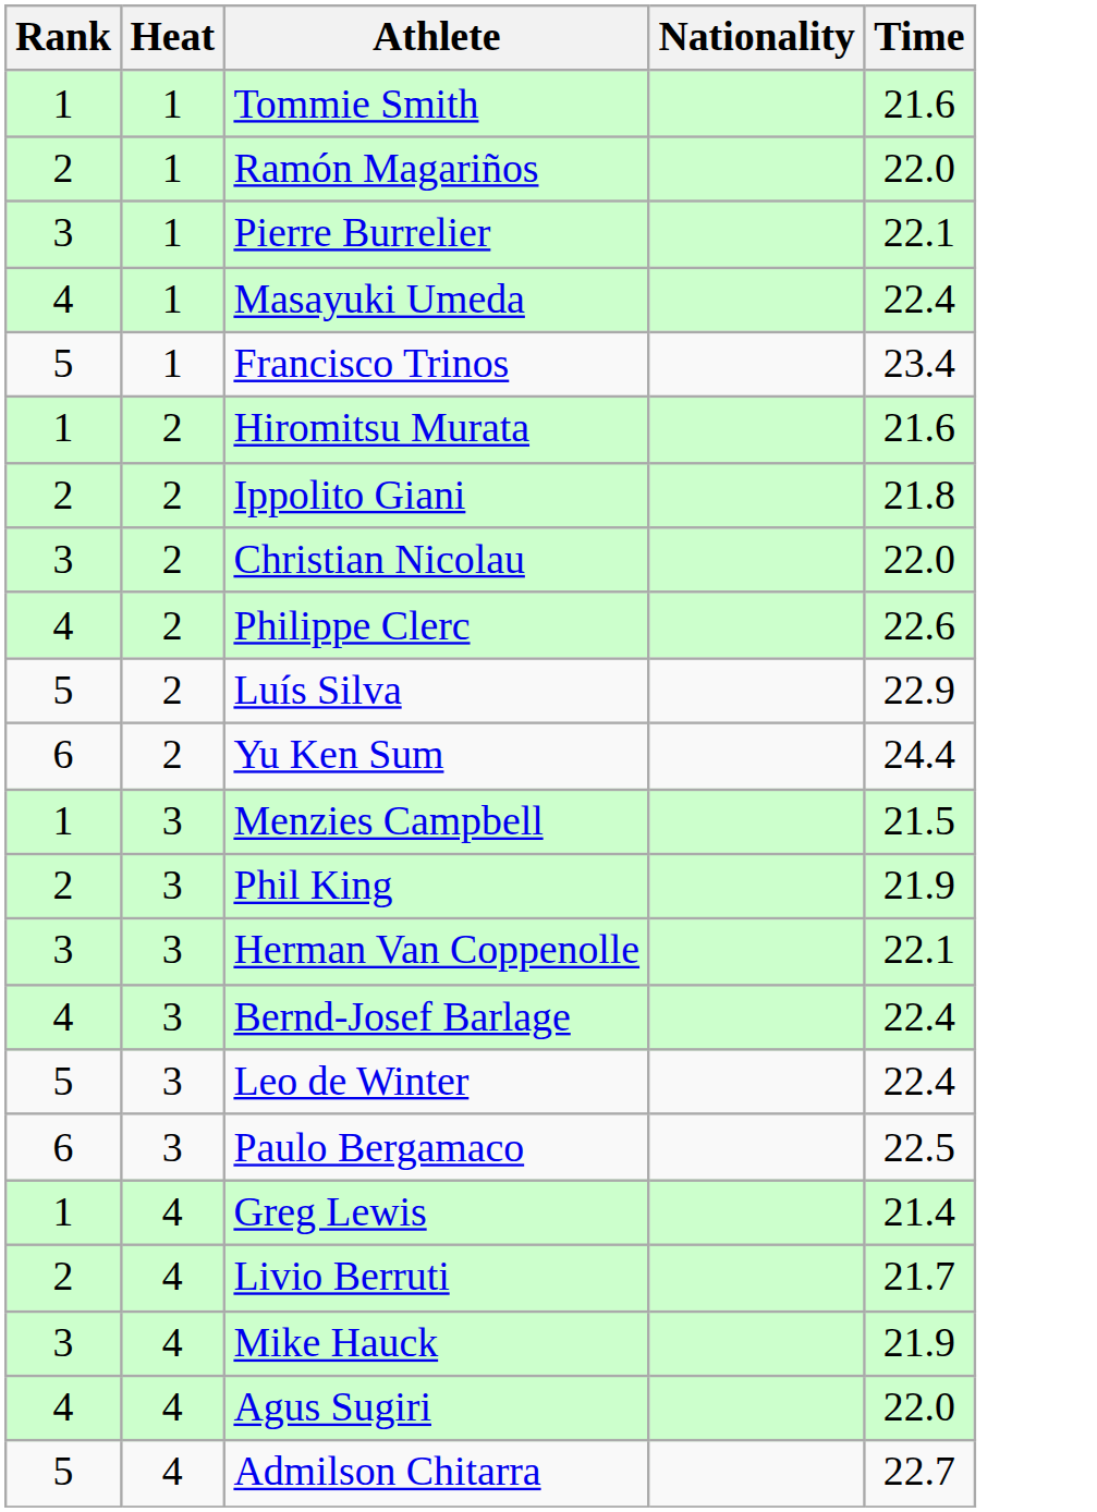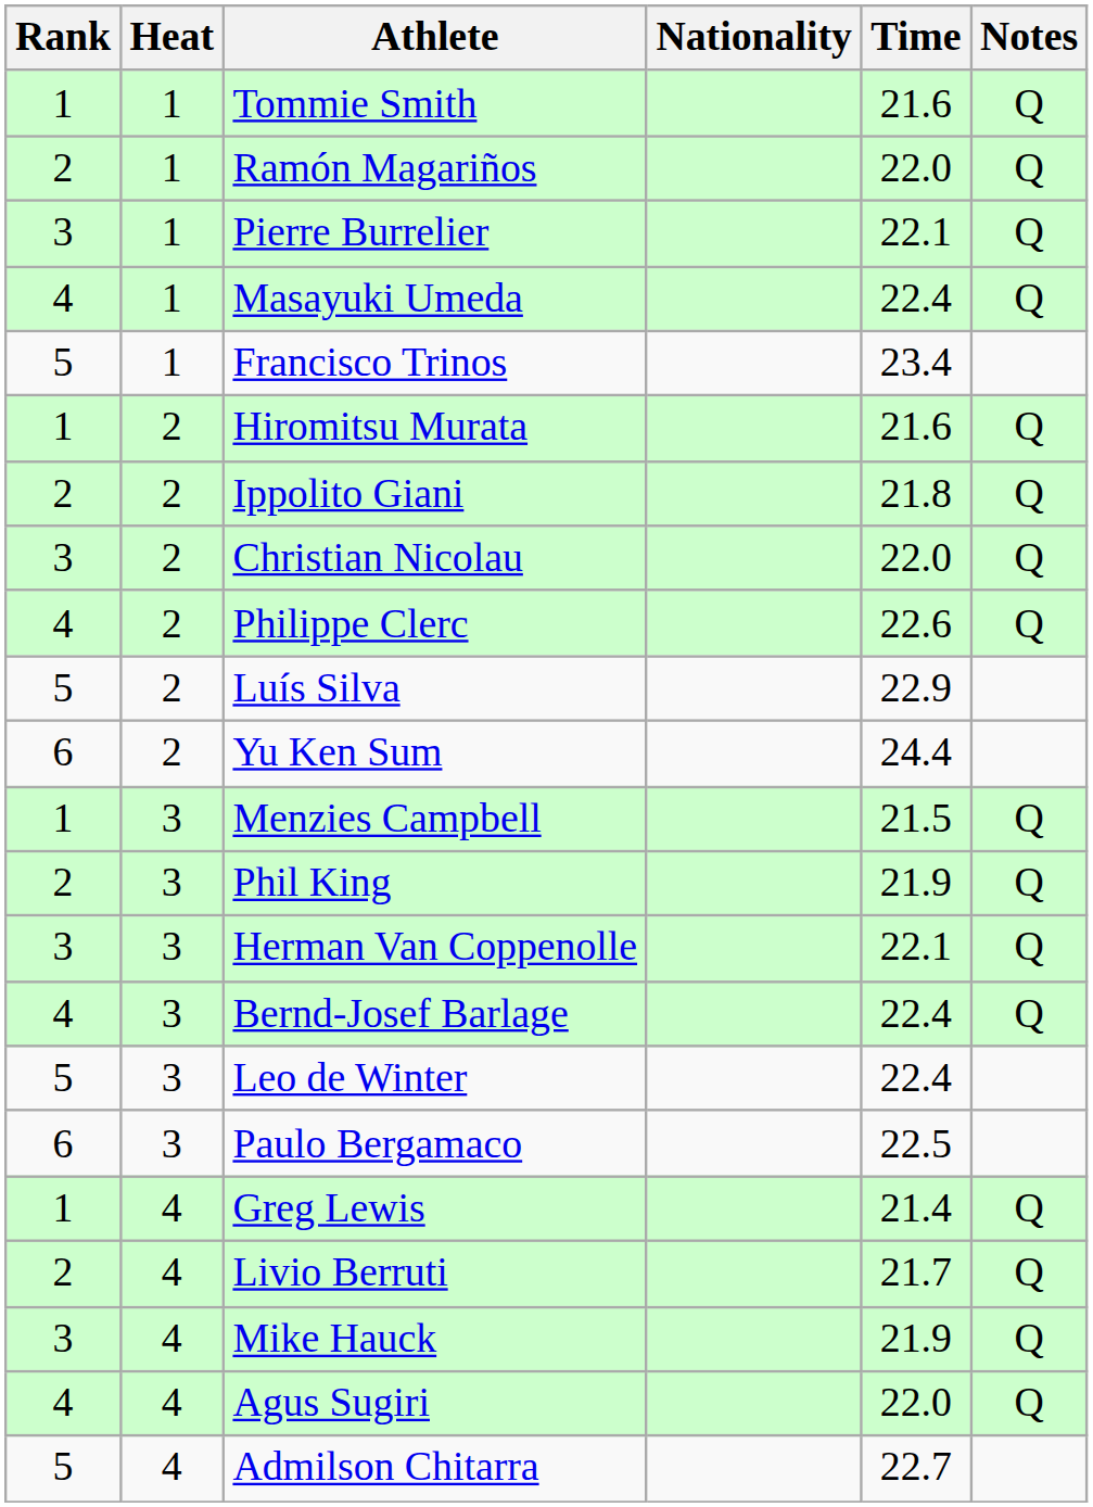+ column: Notes | Q | Q | Q | Q | Q | Q | Q | Q | Q | Q | Q | Q | Q | Q | Q | Q
